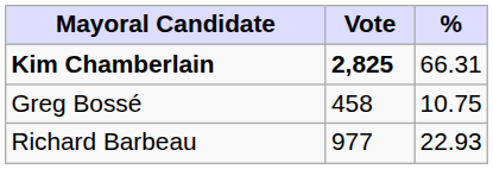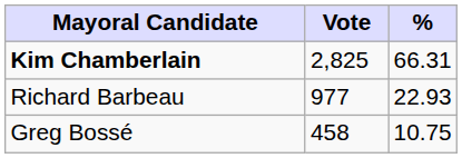Kim Chamberlain | Vote: bold -> normal
rows swapped: Richard Barbeau <-> Greg Bossé
